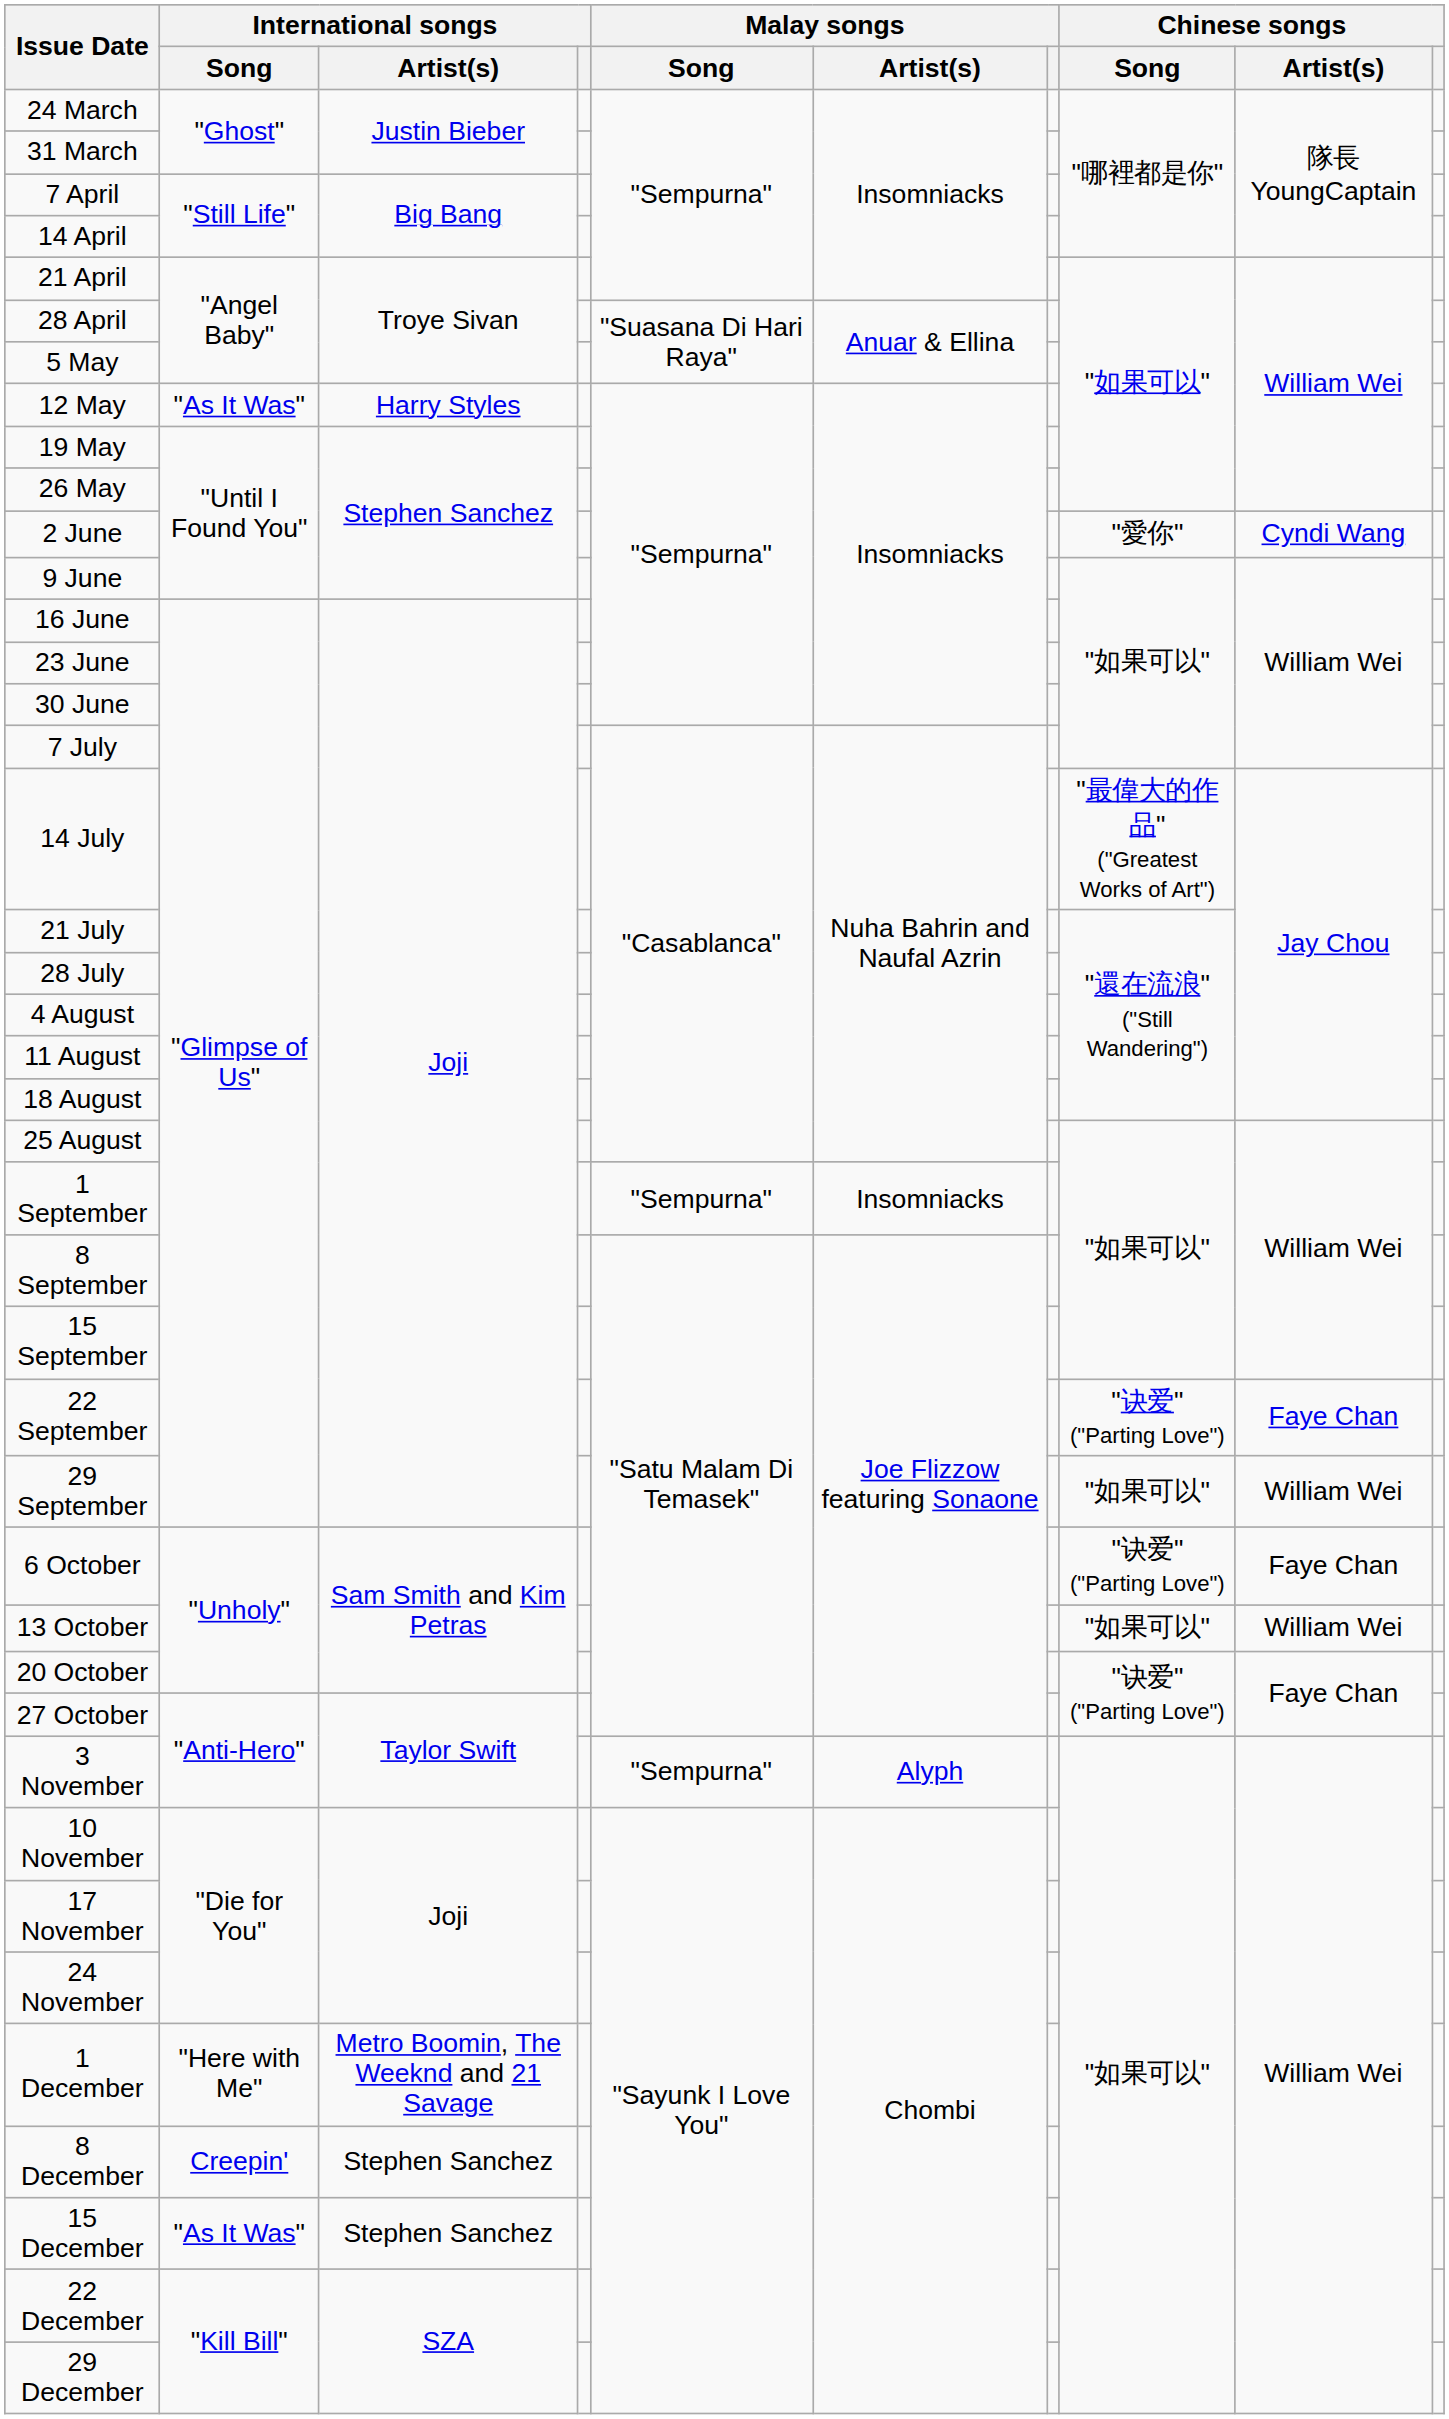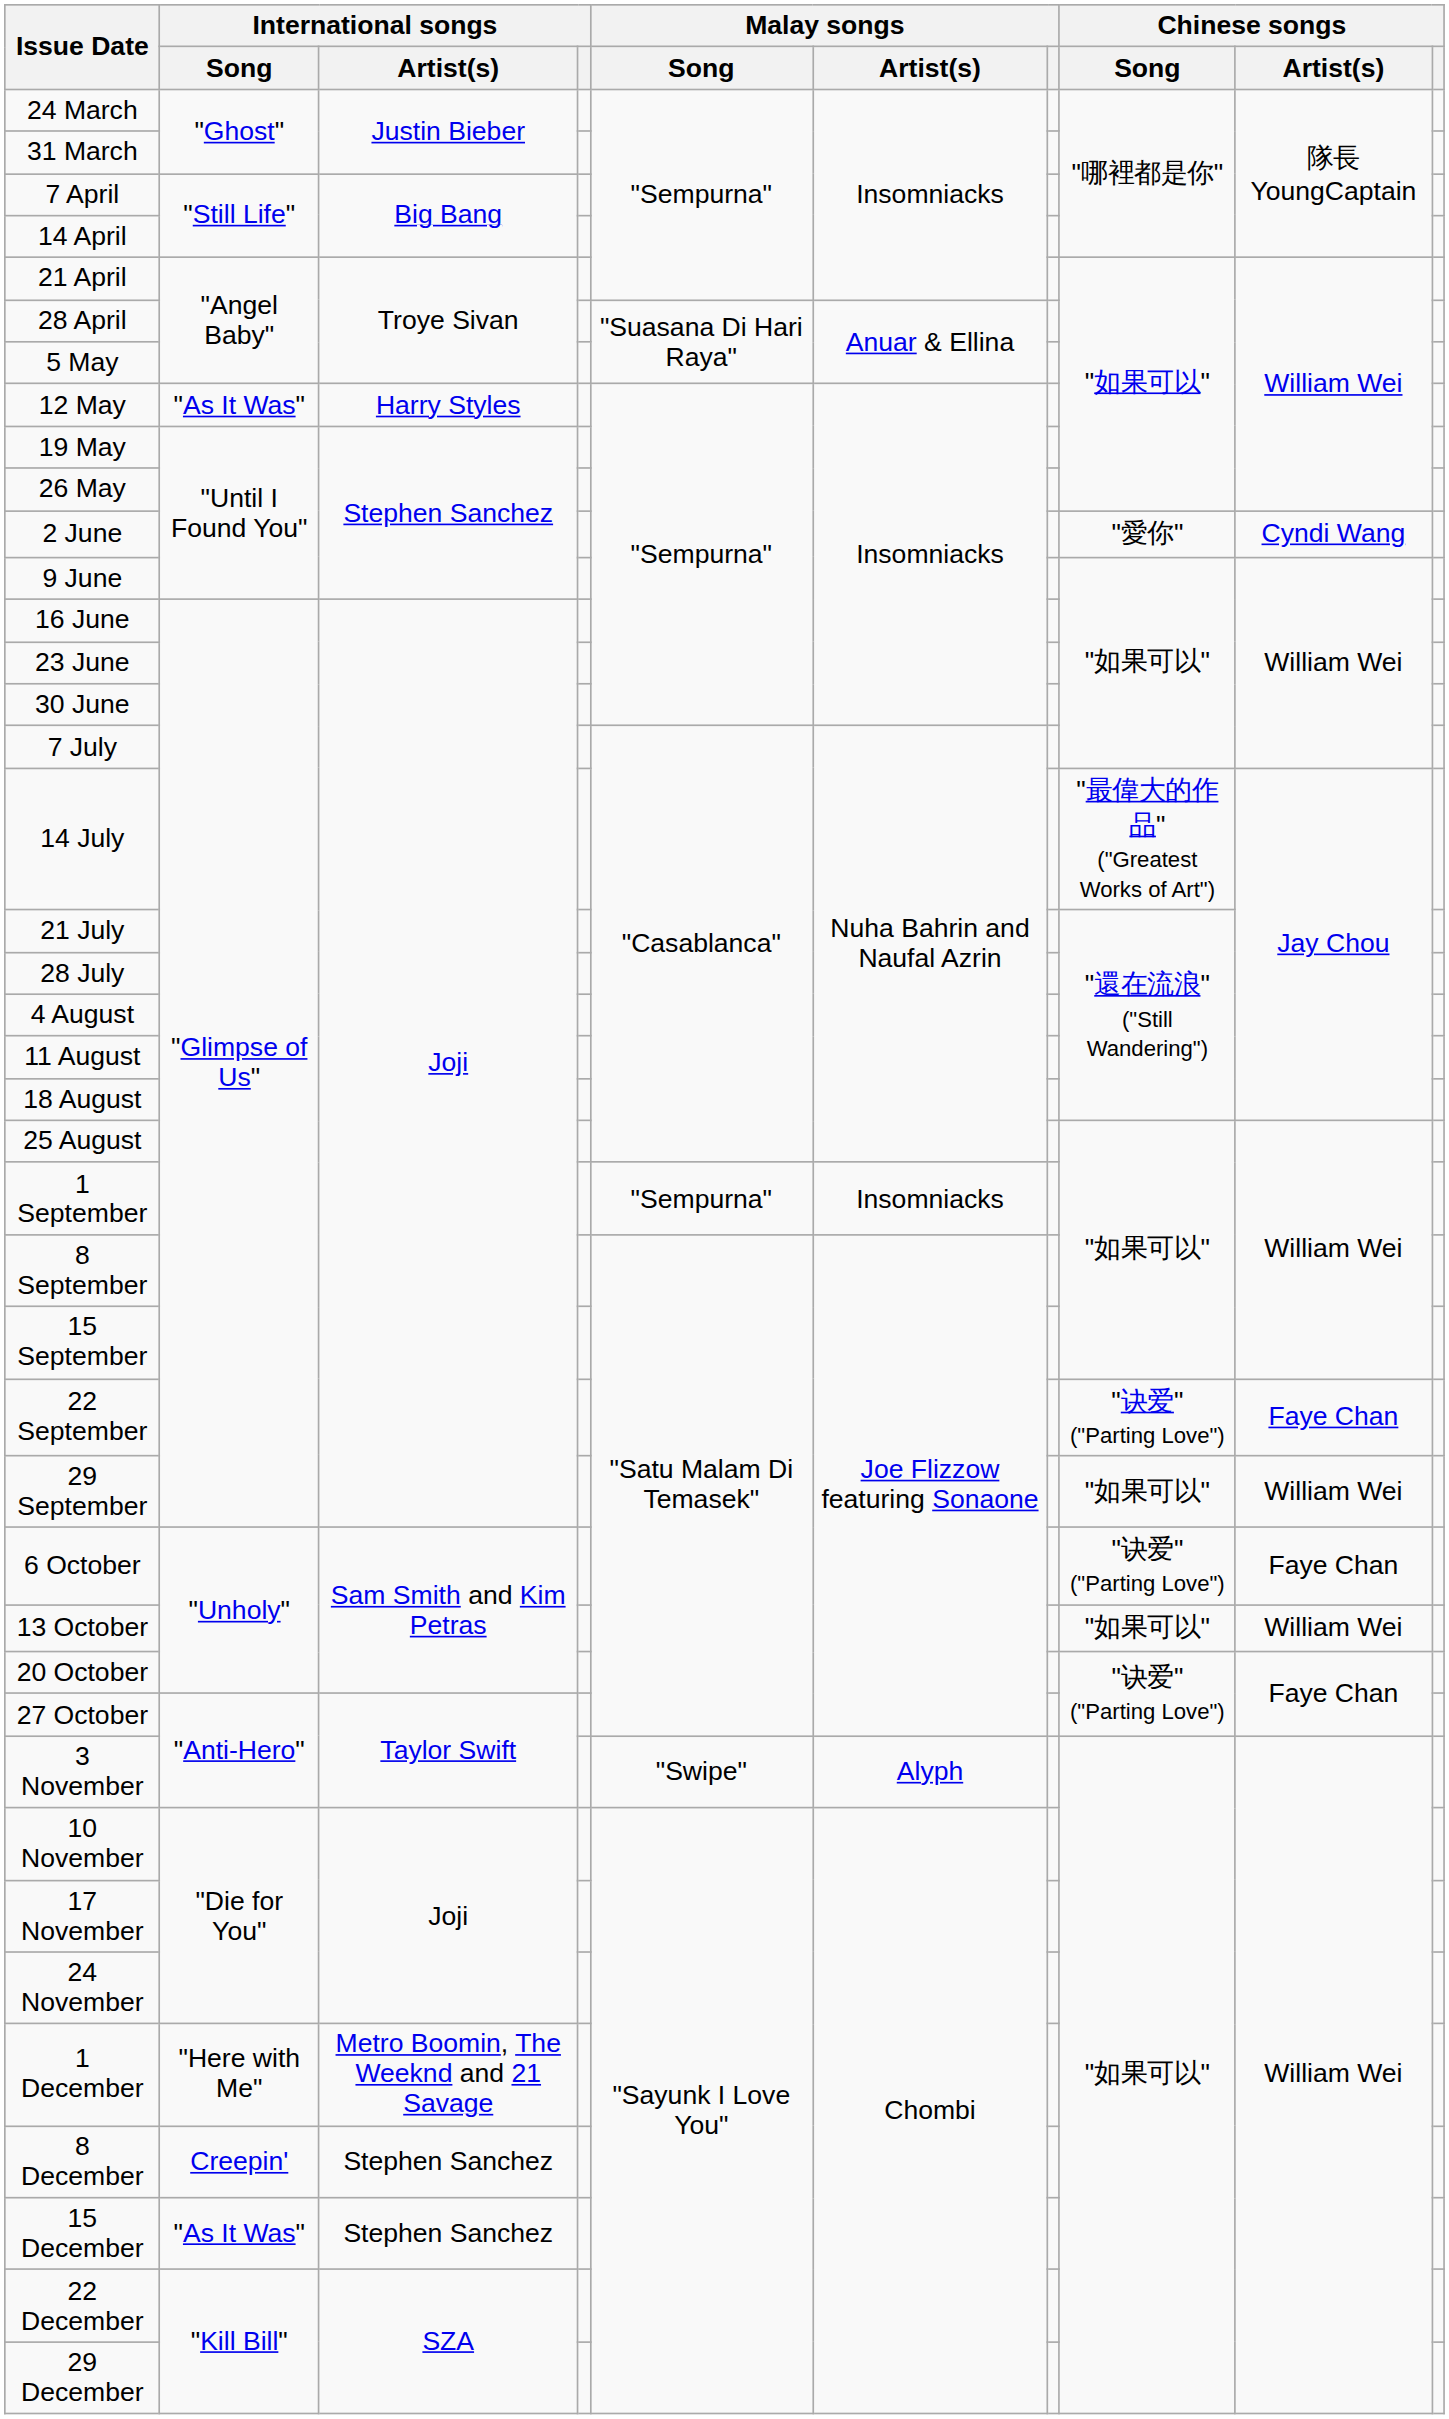3 November | Malay songs / Song: "Sempurna" -> "Swipe"
